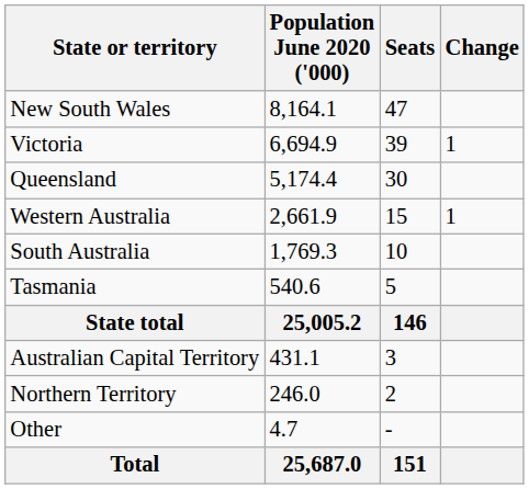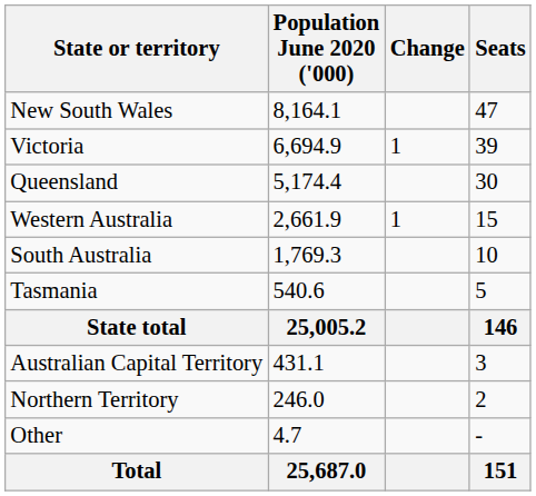columns swapped: Seats <-> Change
